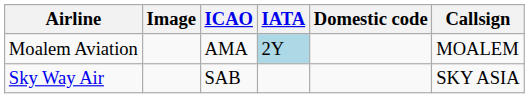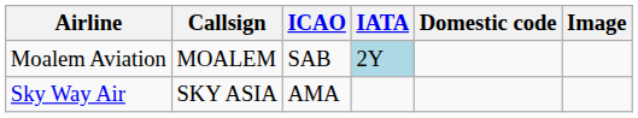columns swapped: Image <-> Callsign
Moalem Aviation | ICAO: AMA -> SAB
Sky Way Air | ICAO: SAB -> AMA
